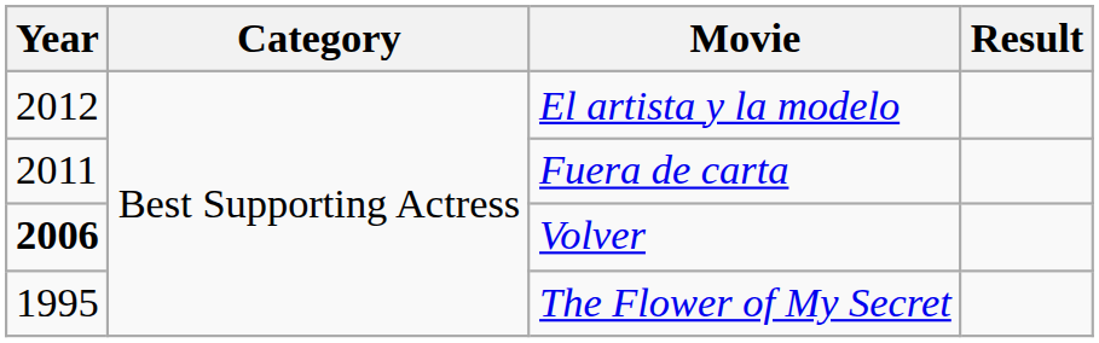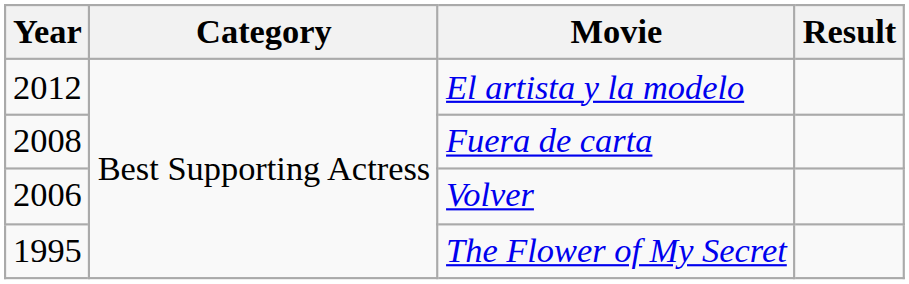Fuera de carta | Year: 2011 -> 2008
Volver | Year: bold -> normal
